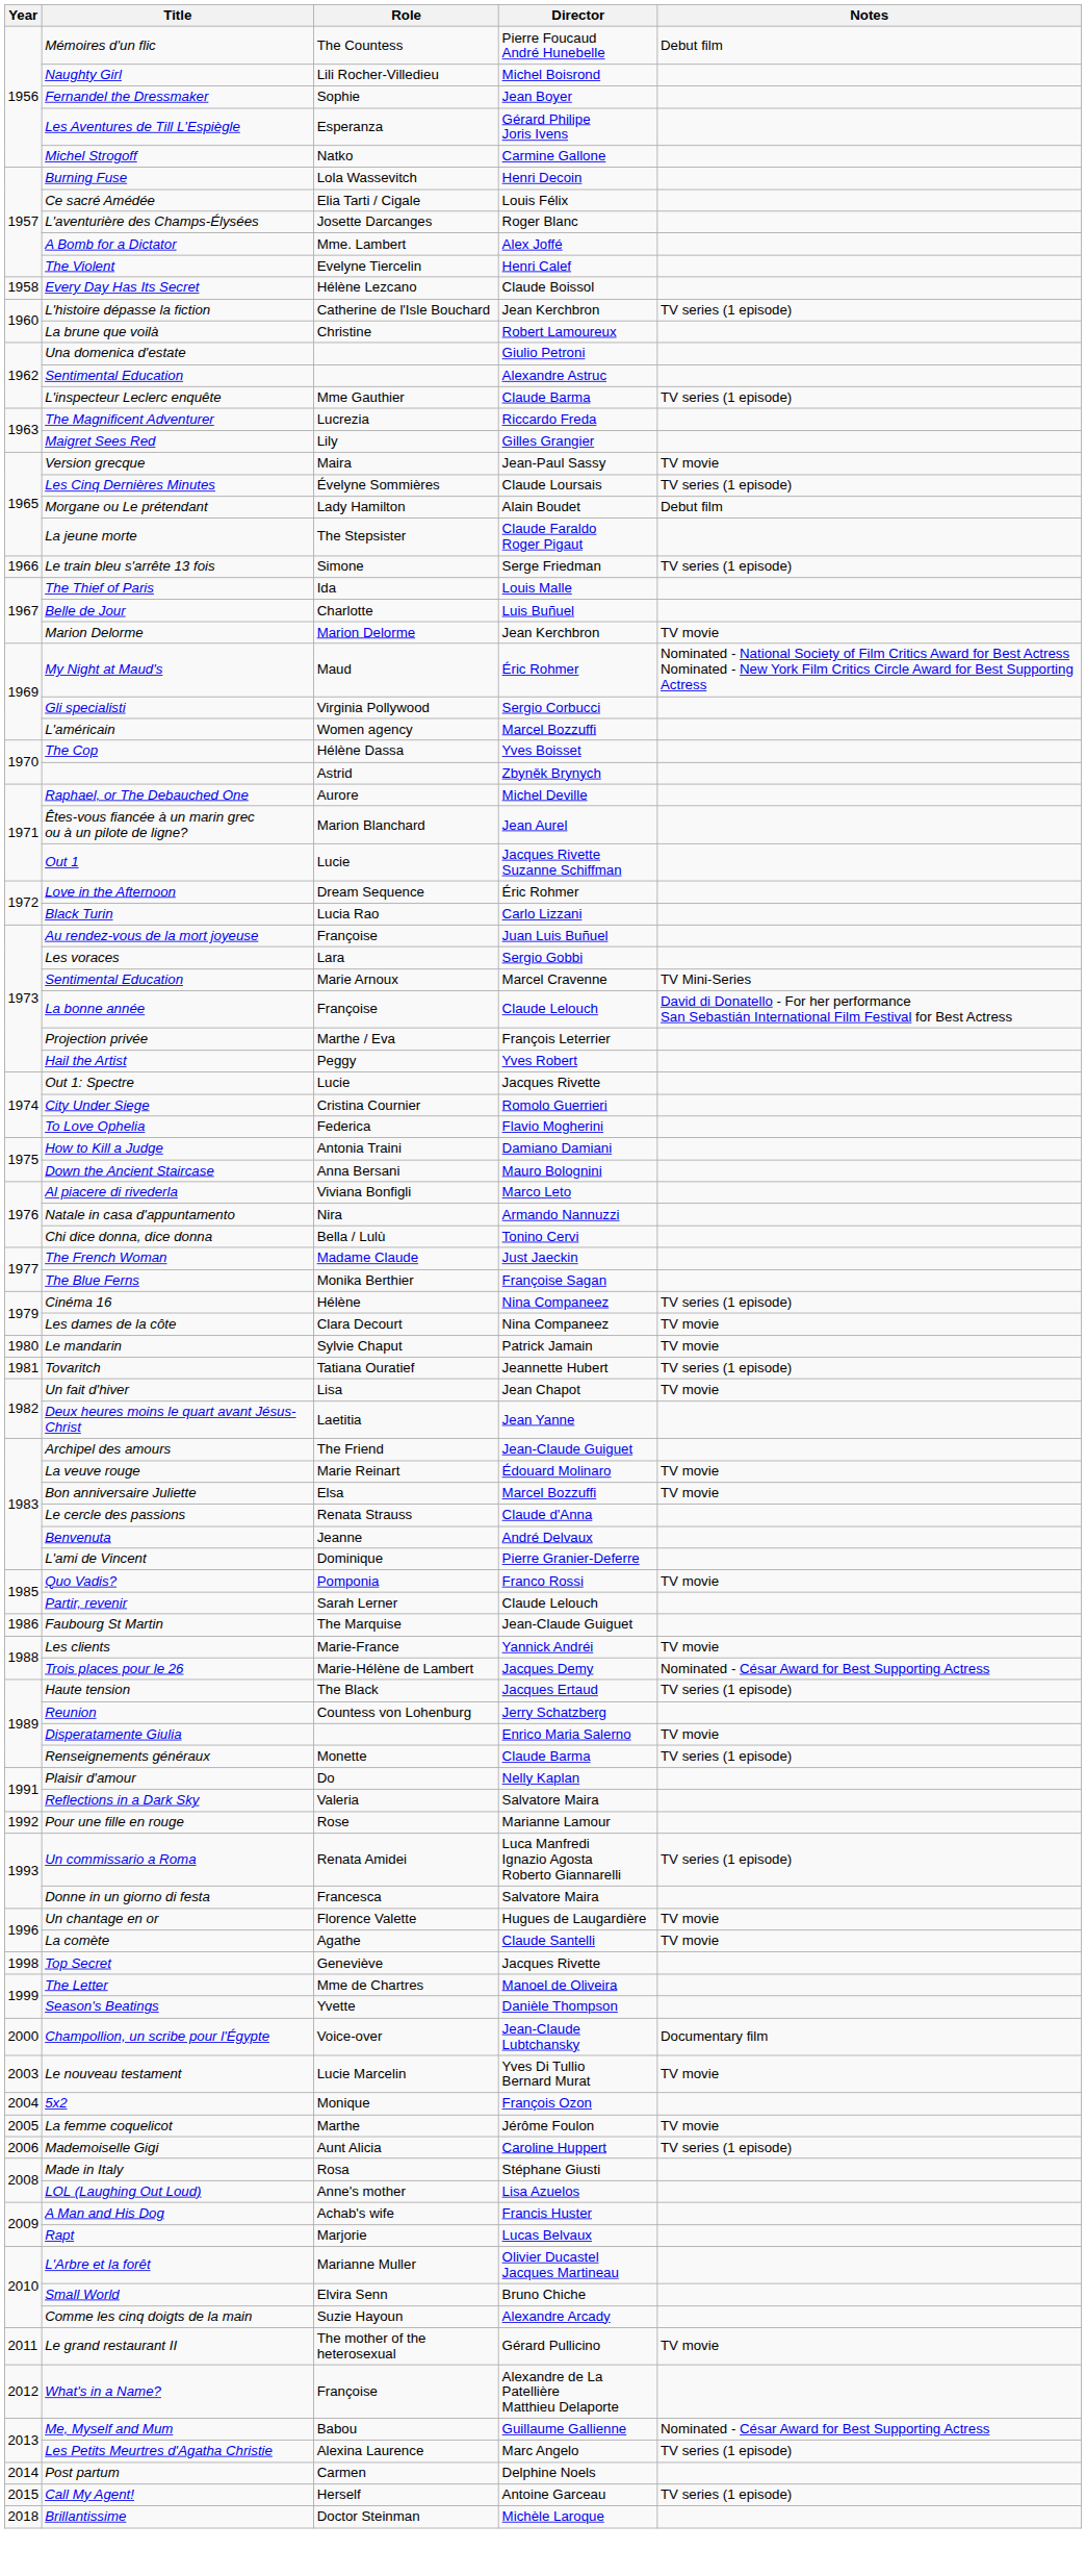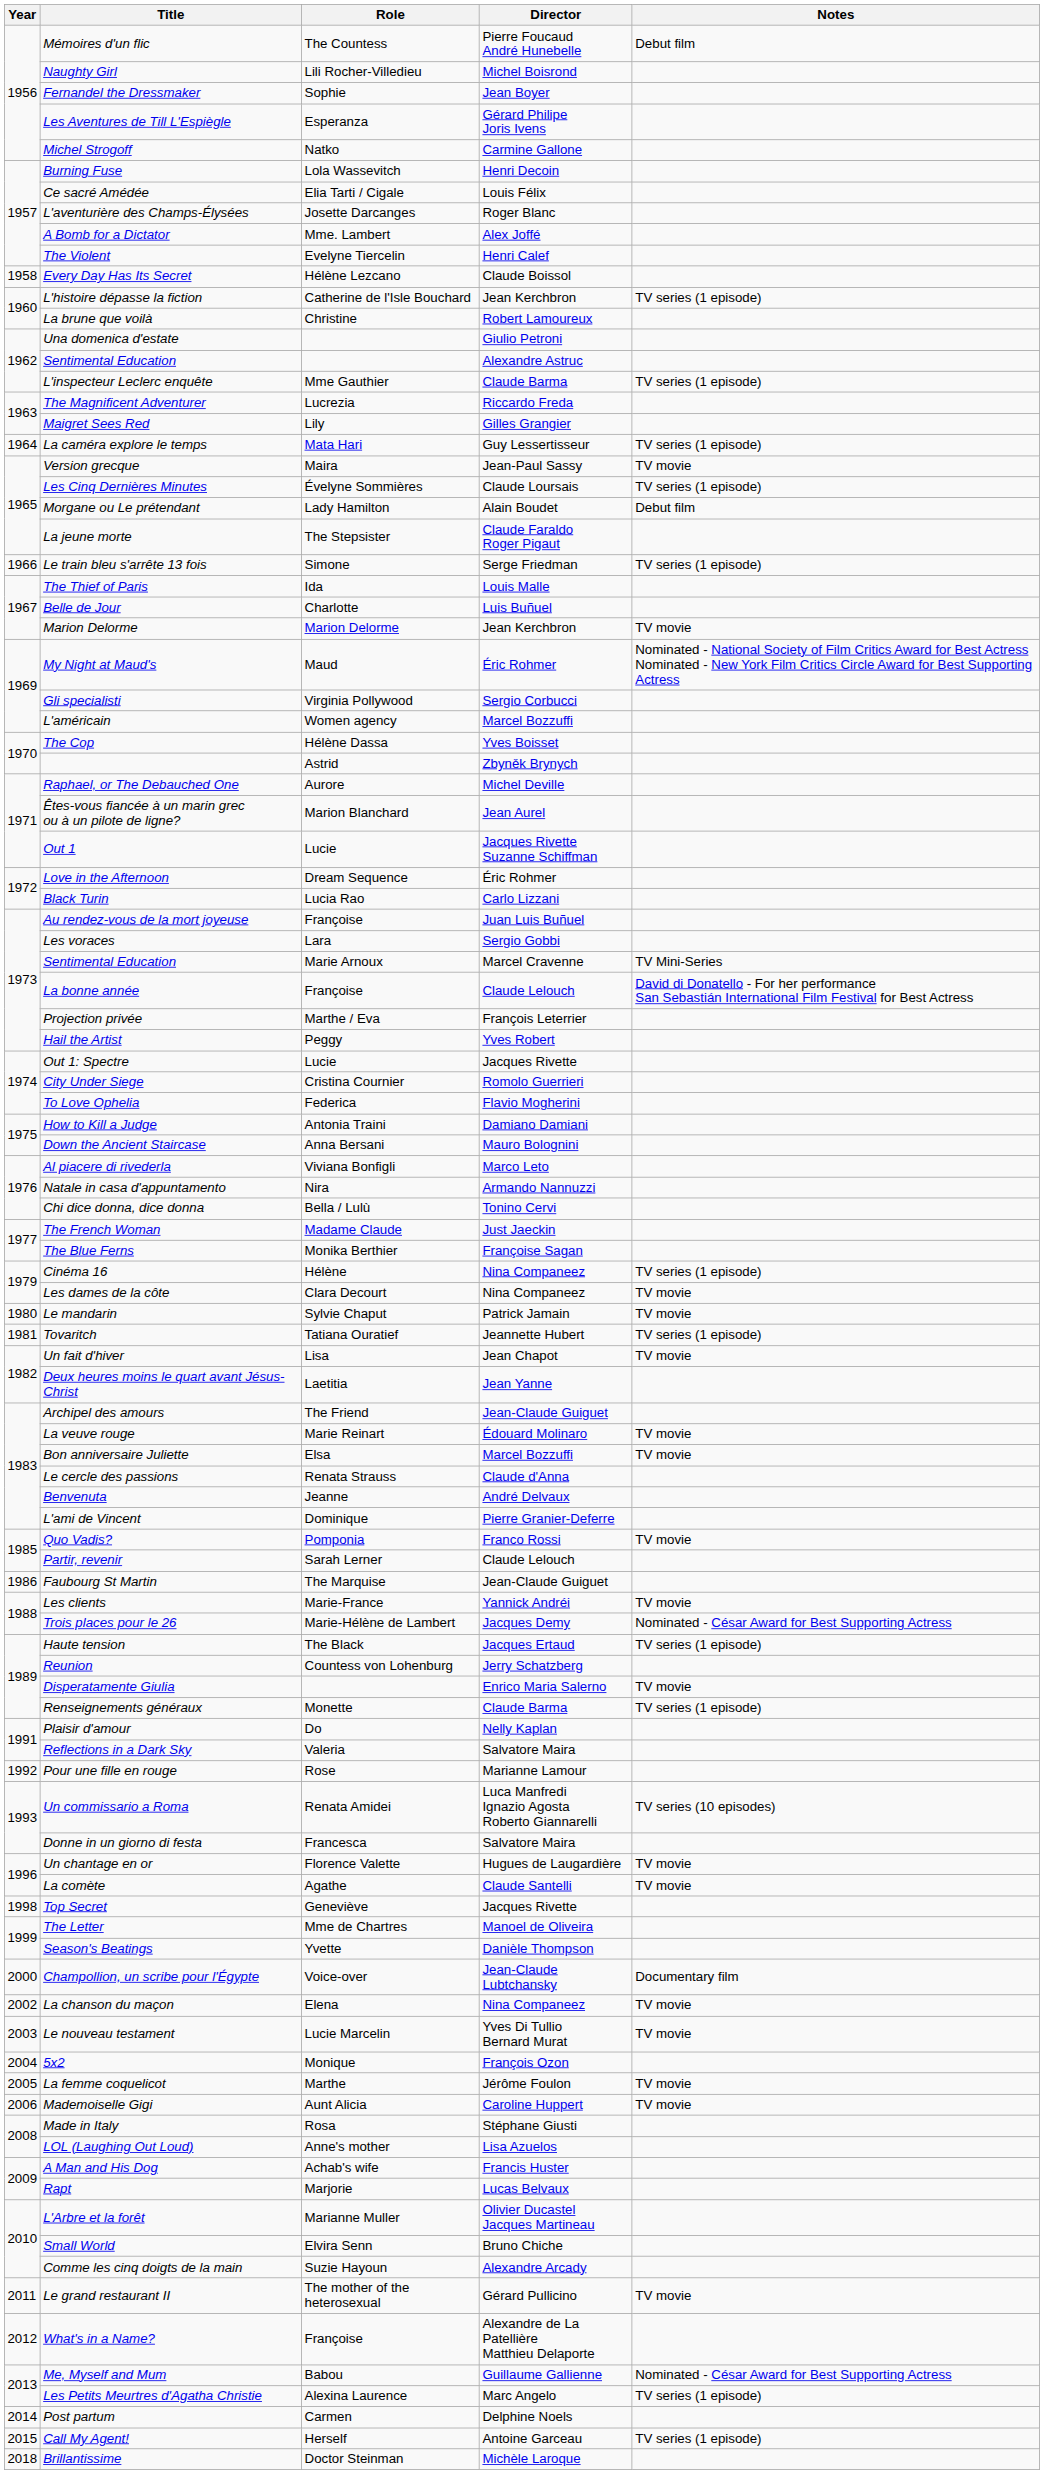+ row: 1964 | La caméra explore le temps | Mata Hari | Guy Lessertisseur | TV series (1 episode)
Un commissario a Roma | Notes: TV series (1 episode) -> TV series (10 episodes)
+ row: 2002 | La chanson du maçon | Elena | Nina Companeez | TV movie
Mademoiselle Gigi | Notes: TV series (1 episode) -> TV movie
